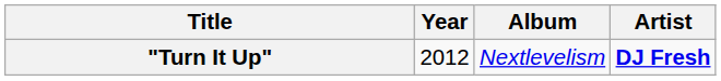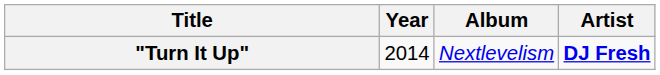"Turn It Up" | Year: 2012 -> 2014
